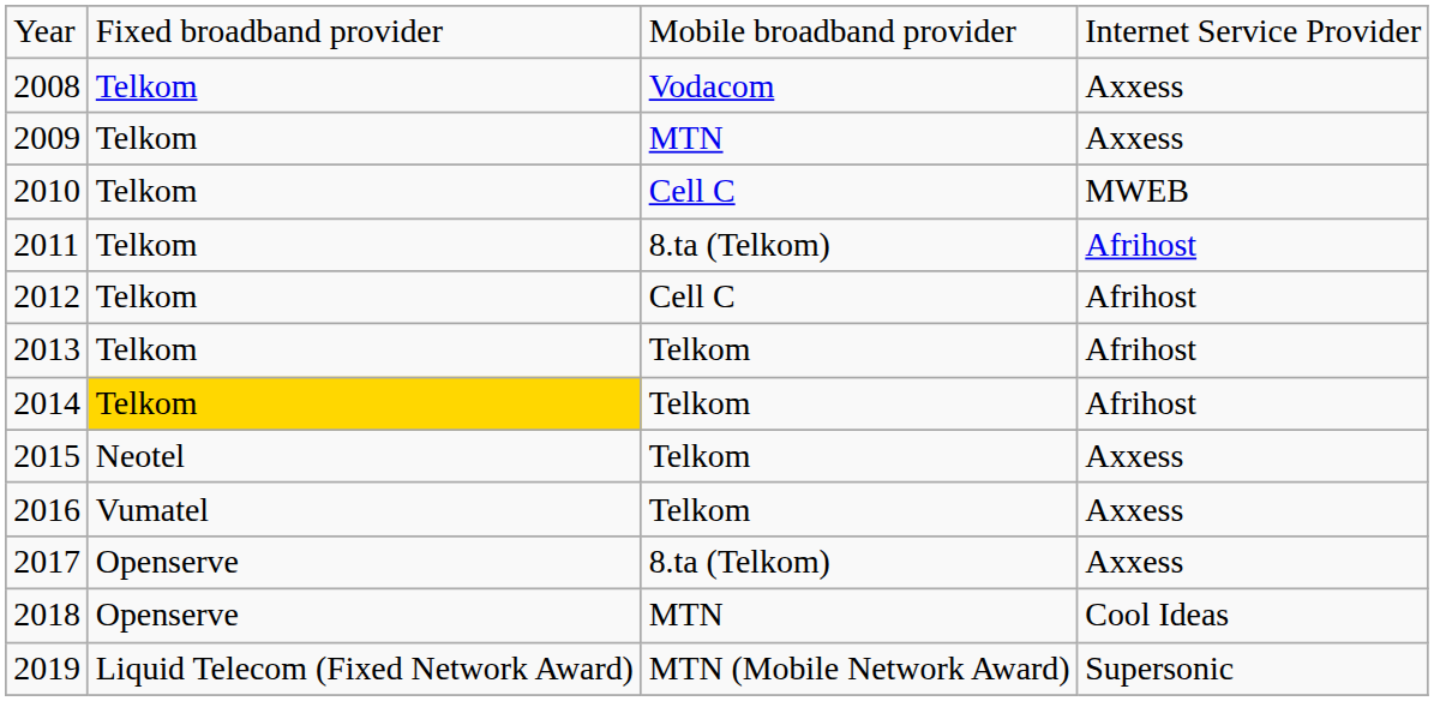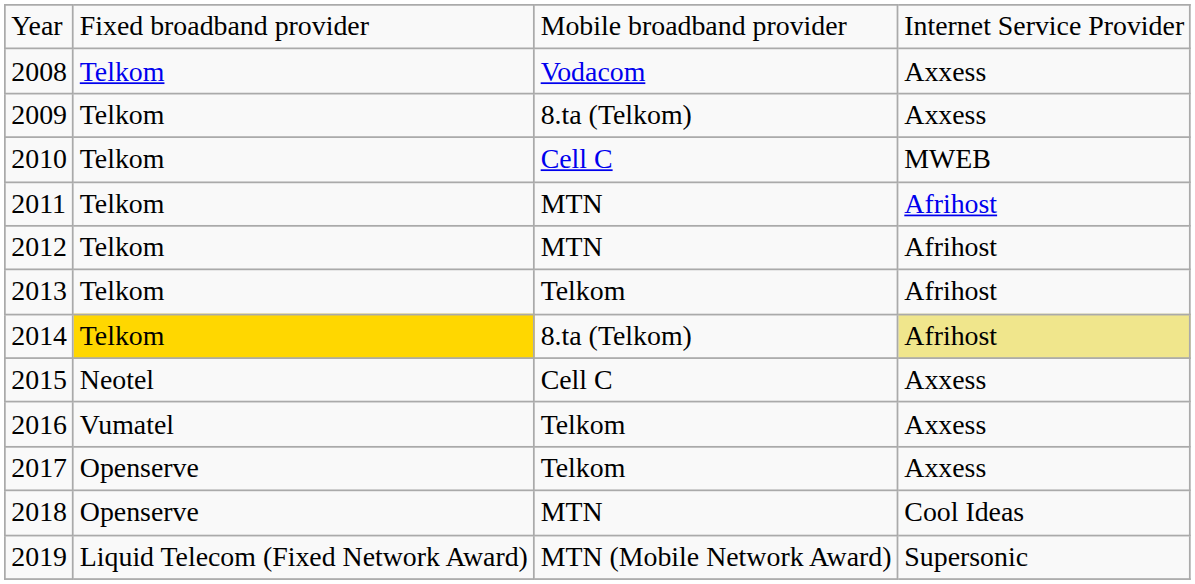2009 | column 3: MTN -> 8.ta (Telkom)
2011 | column 3: 8.ta (Telkom) -> MTN
2012 | column 3: Cell C -> MTN
2014 | column 3: Telkom -> 8.ta (Telkom)
2014 | column 4: no background -> khaki background
2015 | column 3: Telkom -> Cell C
2017 | column 3: 8.ta (Telkom) -> Telkom
